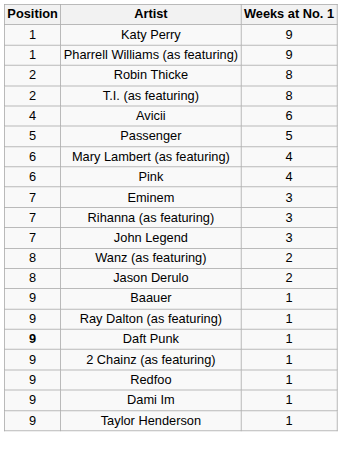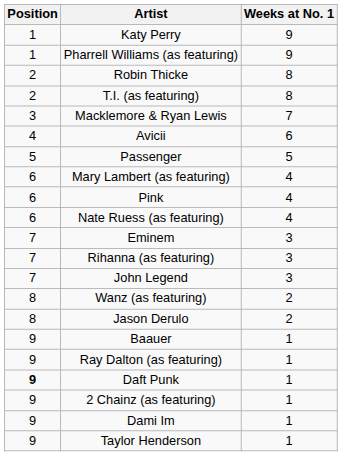+ row: 3 | Macklemore & Ryan Lewis | 7
+ row: 6 | Nate Ruess (as featuring) | 4
- row: 9 | Redfoo | 1
